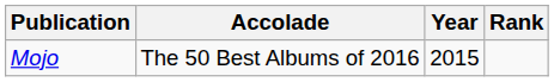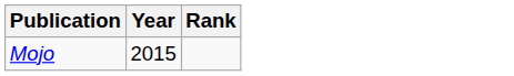- column: Accolade | The 50 Best Albums of 2016
